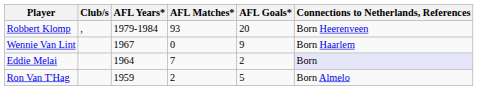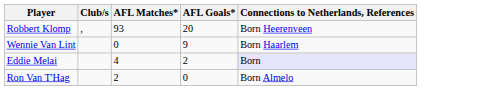- column: AFL Years* | 1979-1984 | 1967 | 1964 | 1959
Eddie Melai | AFL Matches*: 7 -> 4
Ron Van T'Hag | AFL Goals*: 5 -> 0
